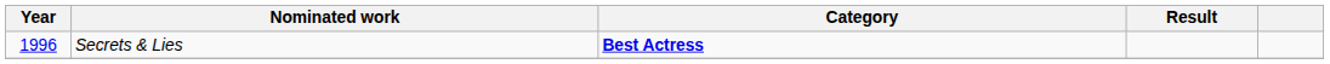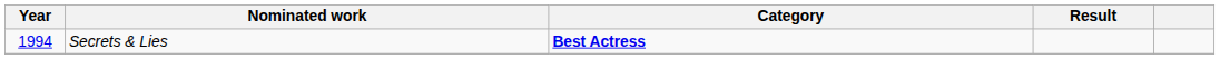Secrets & Lies | Year: 1996 -> 1994
